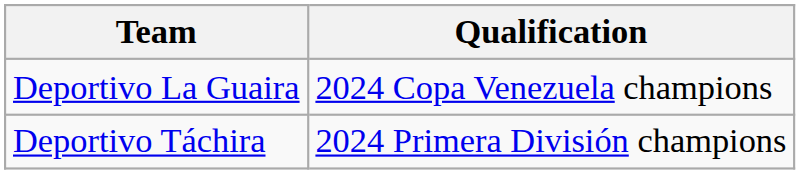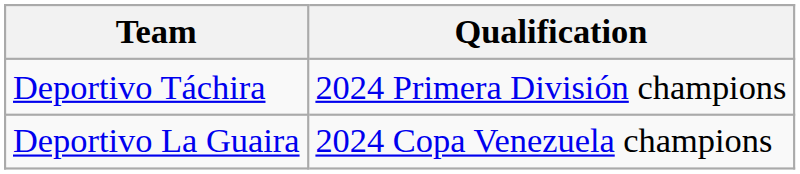rows swapped: Deportivo Táchira <-> Deportivo La Guaira
